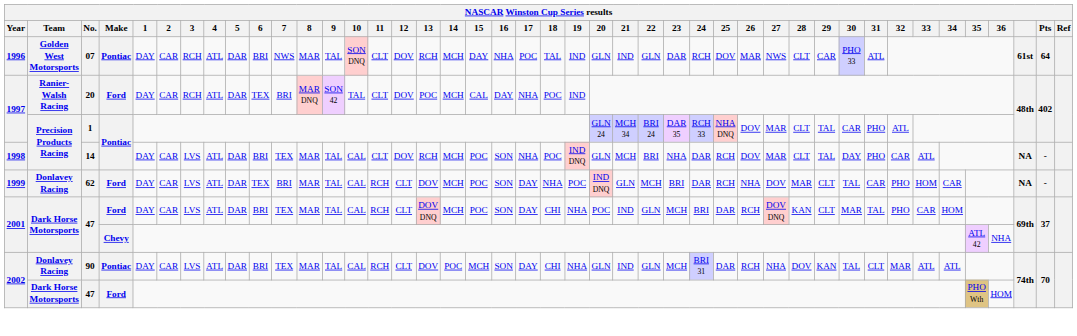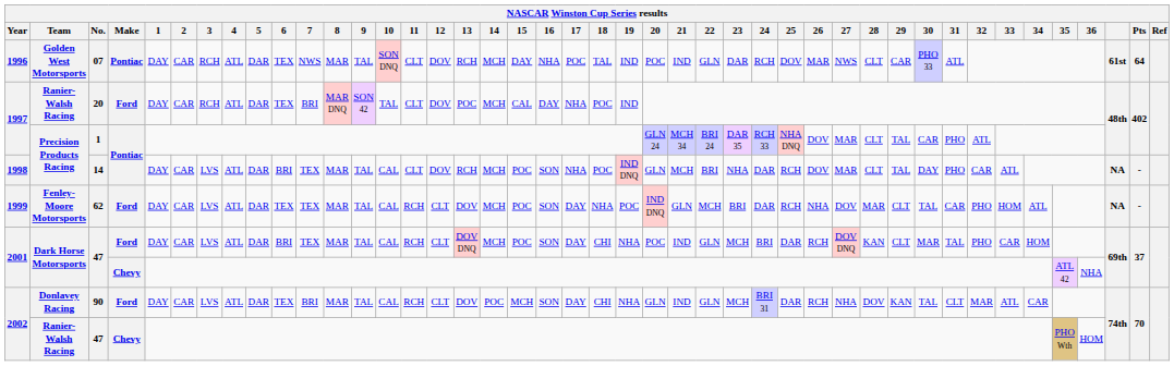07 | 6: BRI -> TEX
07 | 20: GLN -> POC
62 | Team: Donlavey Racing -> Fenley-Moore Motorsports
62 | 7: BRI -> TEX
62 | 34: CAR -> ATL
90 | Make: Pontiac -> Ford
90 | 6: BRI -> TEX
90 | 7: TEX -> BRI
90 | 34: ATL -> CAR
2002 / 47 | Team: Dark Horse Motorsports -> Ranier-Walsh Racing
2002 / 47 | Make: Ford -> Chevy
